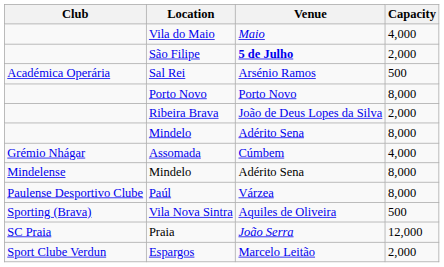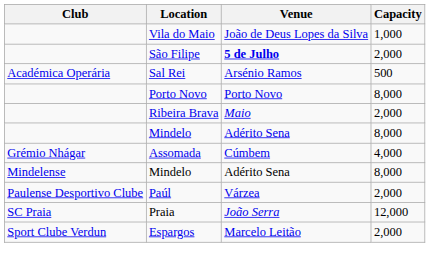Vila do Maio | Venue: Maio -> João de Deus Lopes da Silva
Vila do Maio | Capacity: 4,000 -> 1,000
Ribeira Brava | Venue: João de Deus Lopes da Silva -> Maio
Paúl | Capacity: 8,000 -> 2,000
- row: Sporting (Brava) | Vila Nova Sintra | Aquiles de Oliveira | 500
